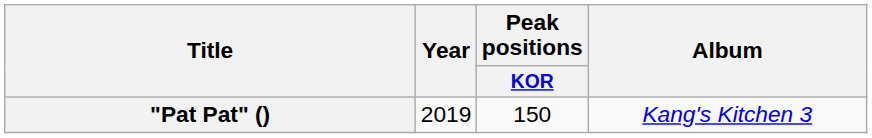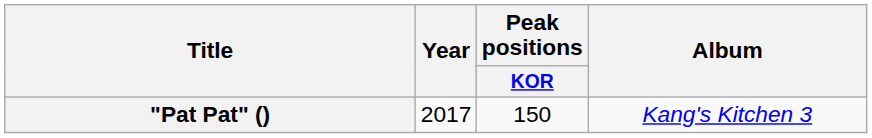"Pat Pat" () | Year: 2019 -> 2017
